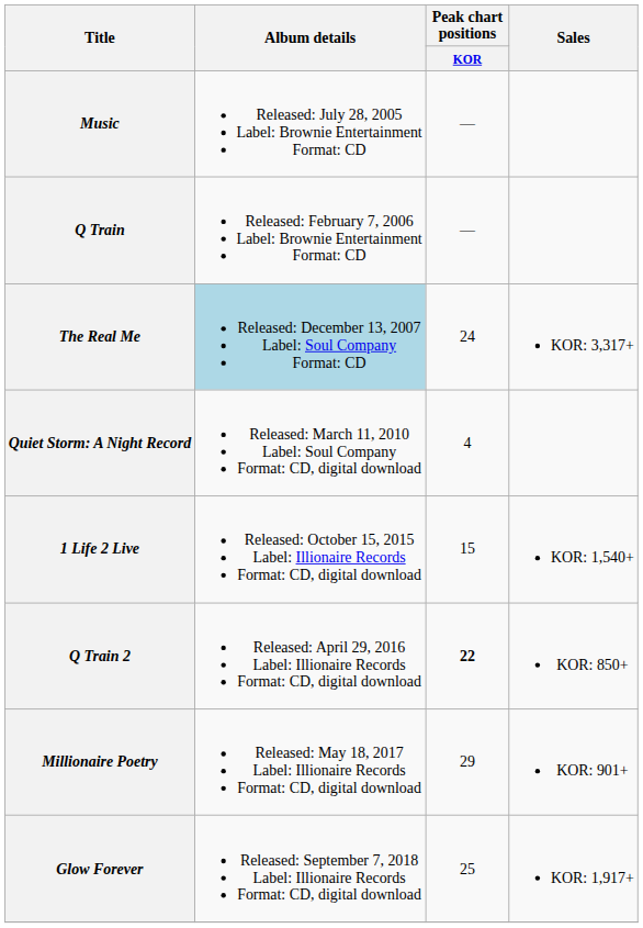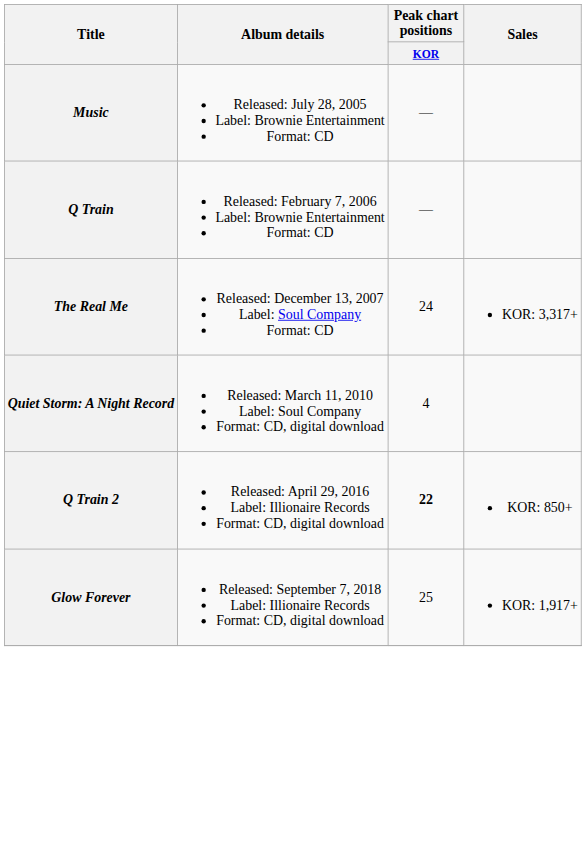The Real Me | Album details: lightblue background -> no background
- row: 1 Life 2 Live | Released: October 15, 2015 Label: Illionaire Records Format: CD, digital download | 15 | KOR: 1,540+
- row: Millionaire Poetry | Released: May 18, 2017 Label: Illionaire Records Format: CD, digital download | 29 | KOR: 901+
